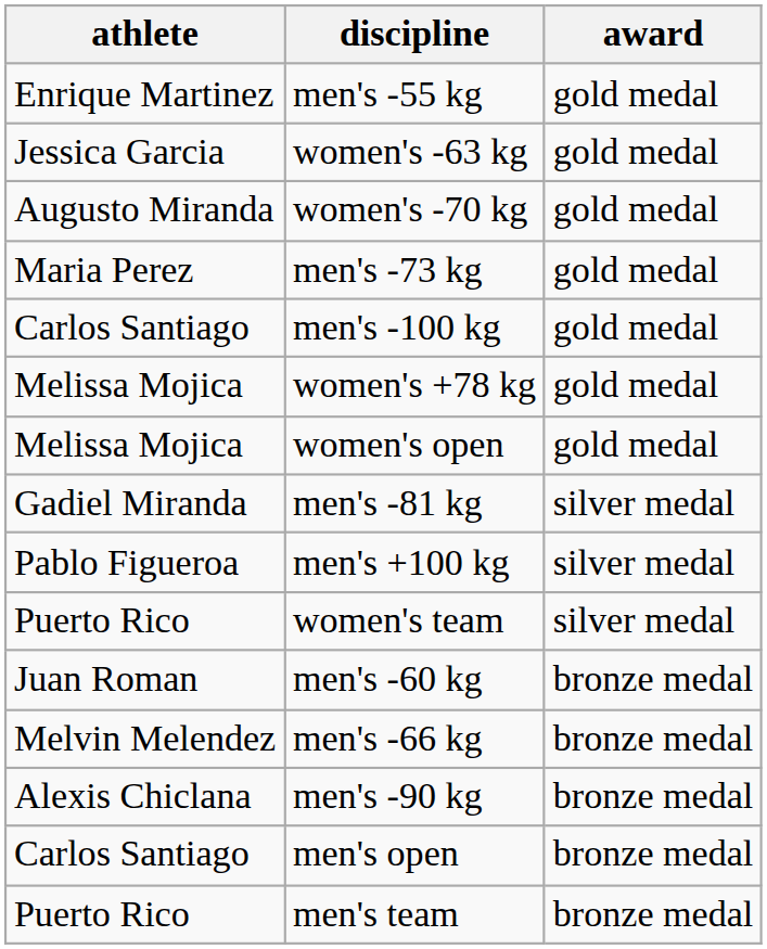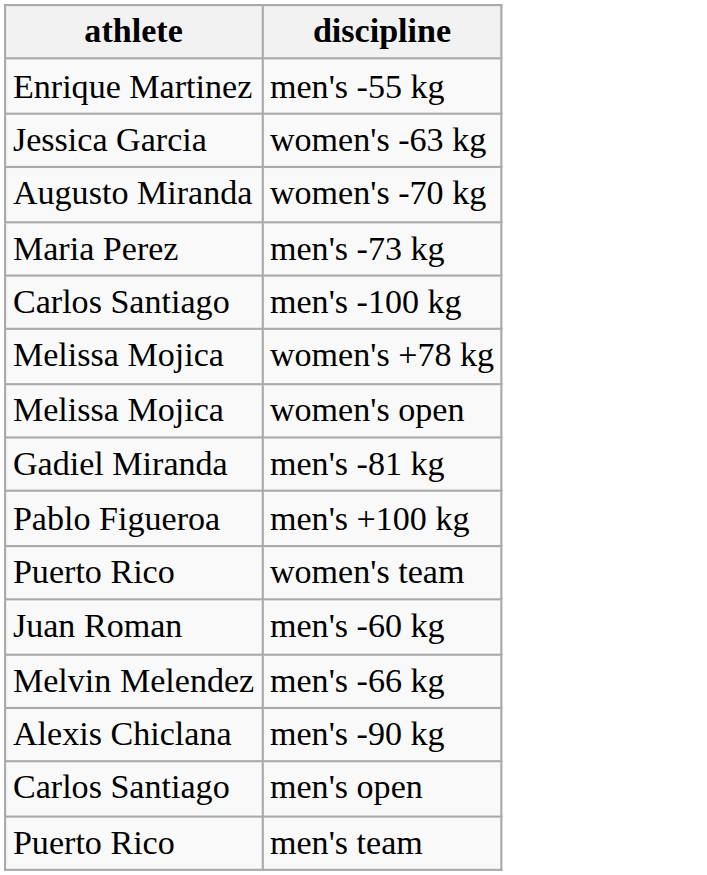- column: award | gold medal | gold medal | gold medal | gold medal | gold medal | gold medal | gold medal | silver medal | silver medal | silver medal | bronze medal | bronze medal | bronze medal | bronze medal | bronze medal
